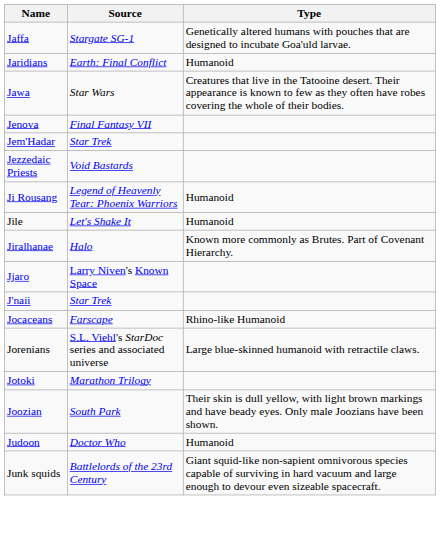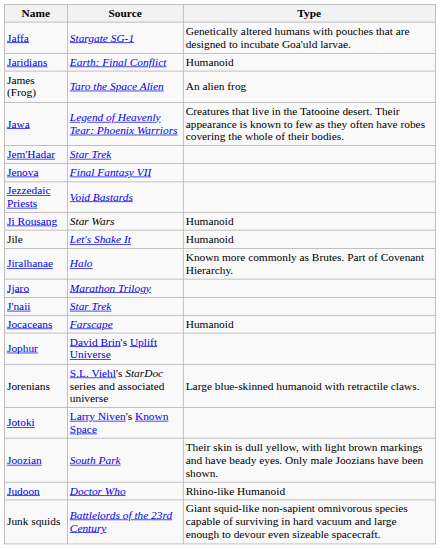+ row: James (Frog) | Taro the Space Alien | An alien frog
Jawa | Source: Star Wars -> Legend of Heavenly Tear: Phoenix Warriors
rows swapped: Jem'Hadar <-> Jenova
Ji Rousang | Source: Legend of Heavenly Tear: Phoenix Warriors -> Star Wars
Jjaro | Source: Larry Niven's Known Space -> Marathon Trilogy
Jocaceans | Type: Rhino-like Humanoid -> Humanoid
+ row: Jophur | David Brin's Uplift Universe
Jotoki | Source: Marathon Trilogy -> Larry Niven's Known Space
Judoon | Type: Humanoid -> Rhino-like Humanoid
